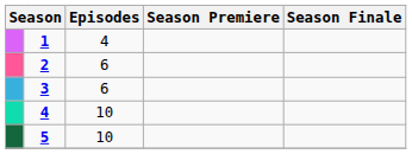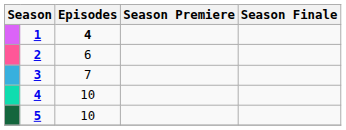1 | Episodes: normal -> bold
3 | Episodes: 6 -> 7
